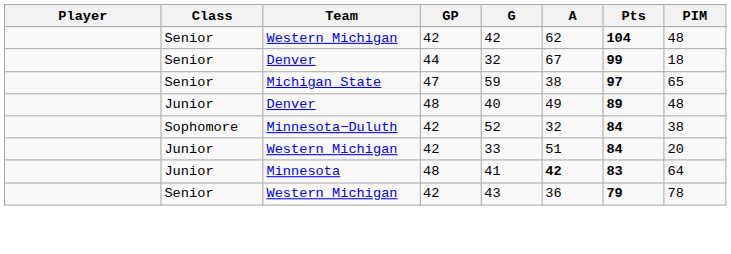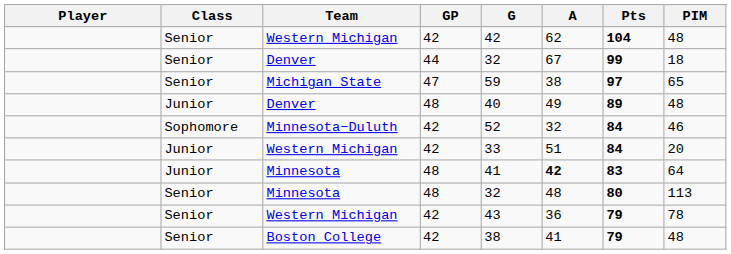Minnesota−Duluth | PIM: 38 -> 46
+ row: Senior | Minnesota | 48 | 32 | 48 | 80 | 113
+ row: Senior | Boston College | 42 | 38 | 41 | 79 | 48
